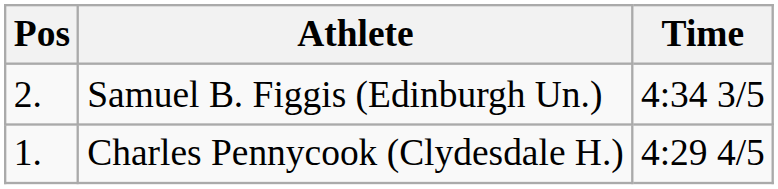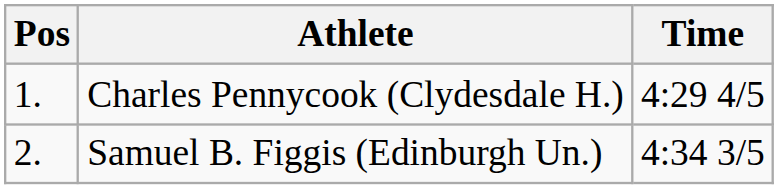rows swapped: Charles Pennycook (Clydesdale H.) <-> Samuel B. Figgis (Edinburgh Un.)
